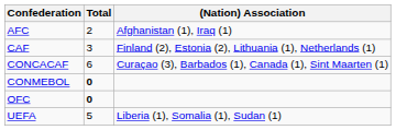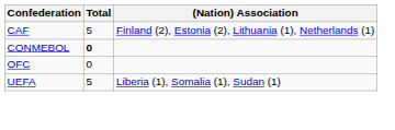- row: AFC | 2 | Afghanistan (1), Iraq (1)
CAF | Total: 3 -> 5
- row: CONCACAF | 6 | Curaçao (3), Barbados (1), Canada (1), Sint Maarten (1)
OFC | Total: bold -> normal
